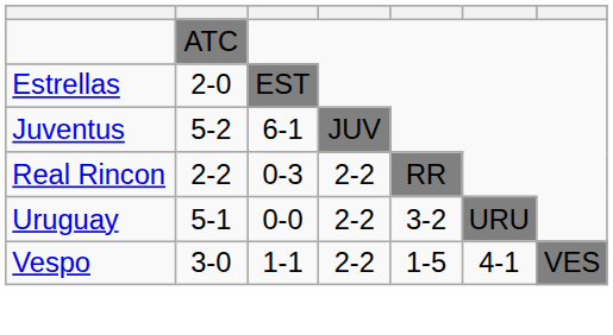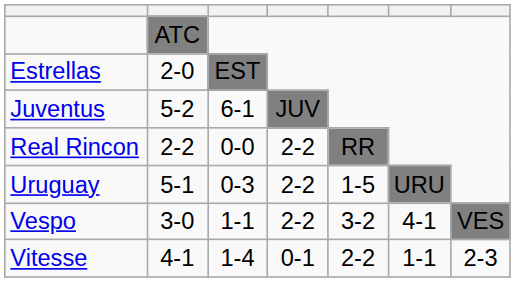Real Rincon | column 3: 0-3 -> 0-0
Uruguay | column 3: 0-0 -> 0-3
Uruguay | column 5: 3-2 -> 1-5
Vespo | column 5: 1-5 -> 3-2
+ row: Vitesse | 4-1 | 1-4 | 0-1 | 2-2 | 1-1 | 2-3
